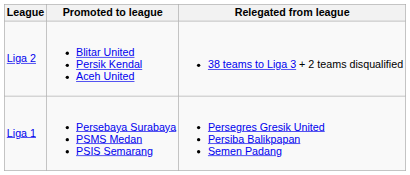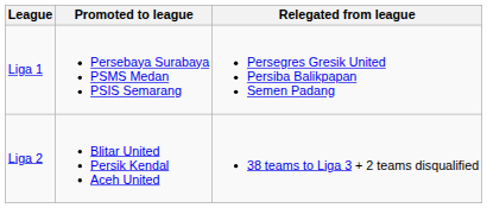rows swapped: Liga 1 <-> Liga 2
